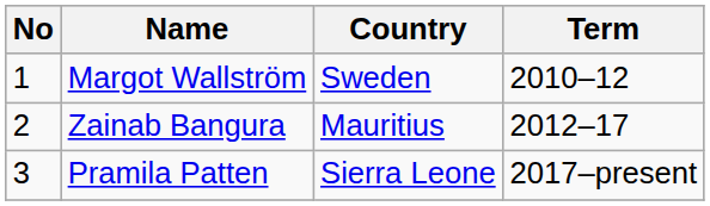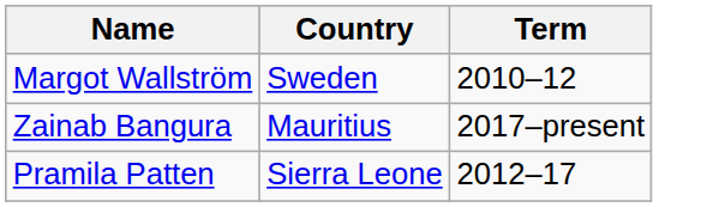- column: No | 1 | 2 | 3
Zainab Bangura | Term: 2012–17 -> 2017–present
Pramila Patten | Term: 2017–present -> 2012–17
